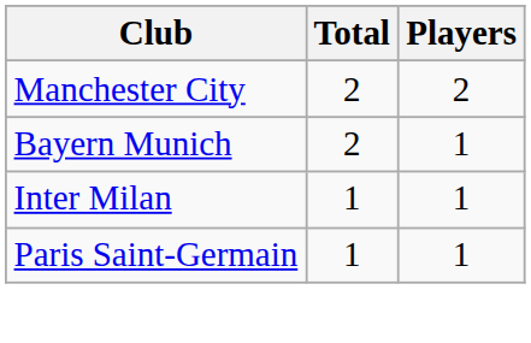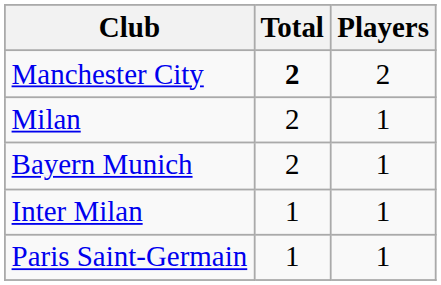Manchester City | Total: normal -> bold
+ row: Milan | 2 | 1
